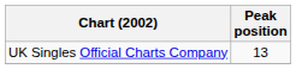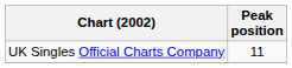UK Singles Official Charts Company | Peak position: 13 -> 11
